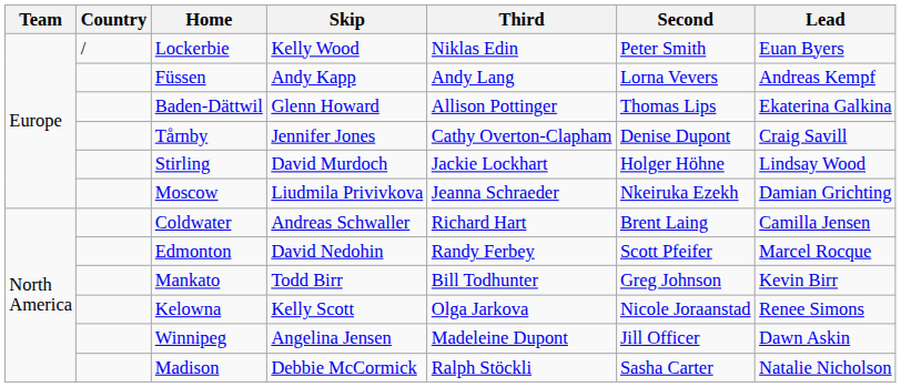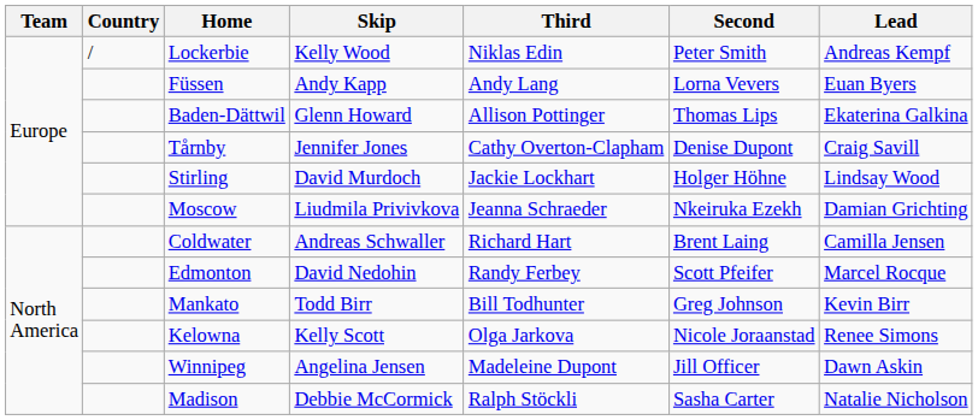Lockerbie | Lead: Euan Byers -> Andreas Kempf
Füssen | Lead: Andreas Kempf -> Euan Byers
